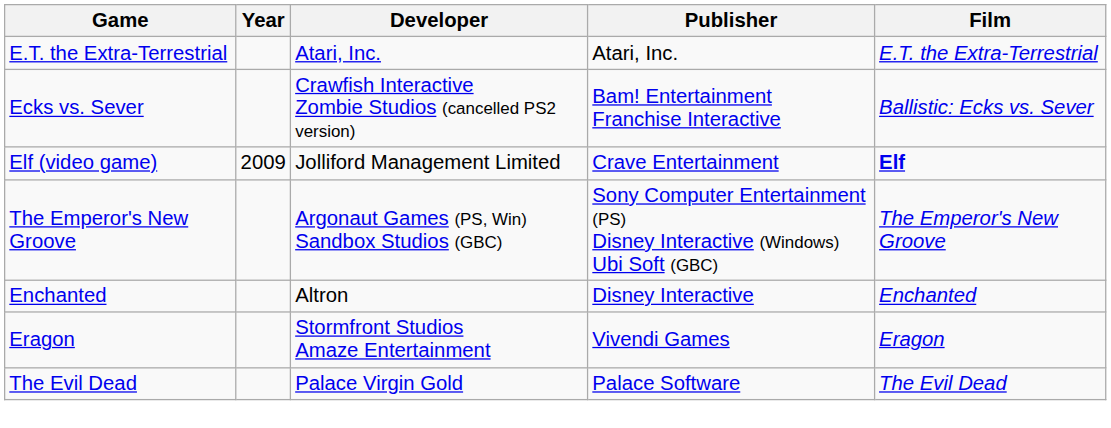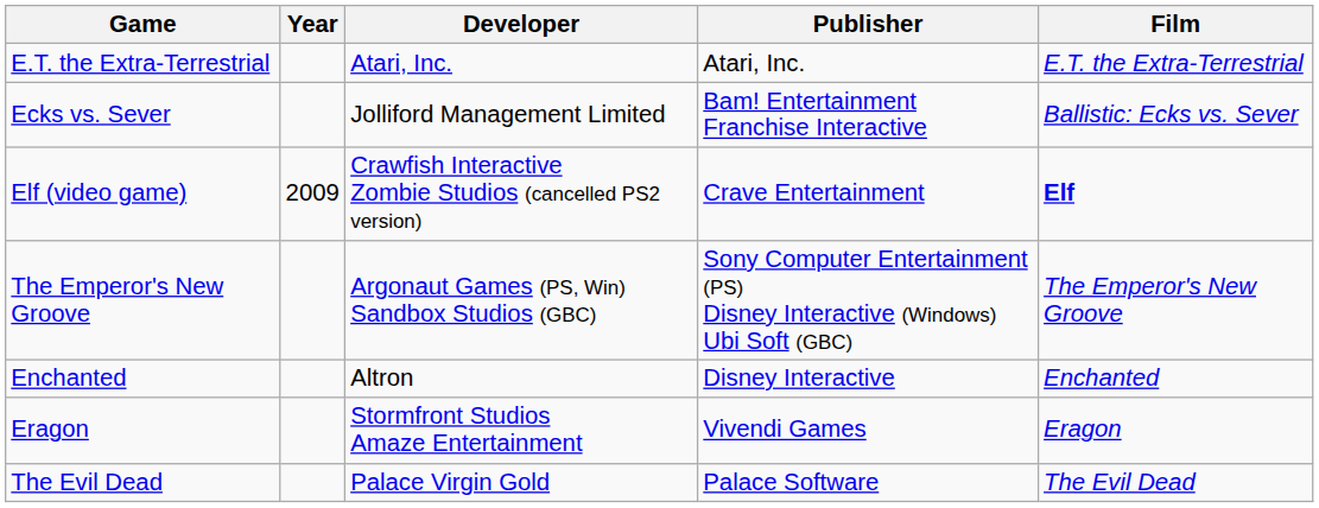Ecks vs. Sever | Developer: Crawfish Interactive Zombie Studios (cancelled PS2 version) -> Jolliford Management Limited
Elf (video game) | Developer: Jolliford Management Limited -> Crawfish Interactive Zombie Studios (cancelled PS2 version)
